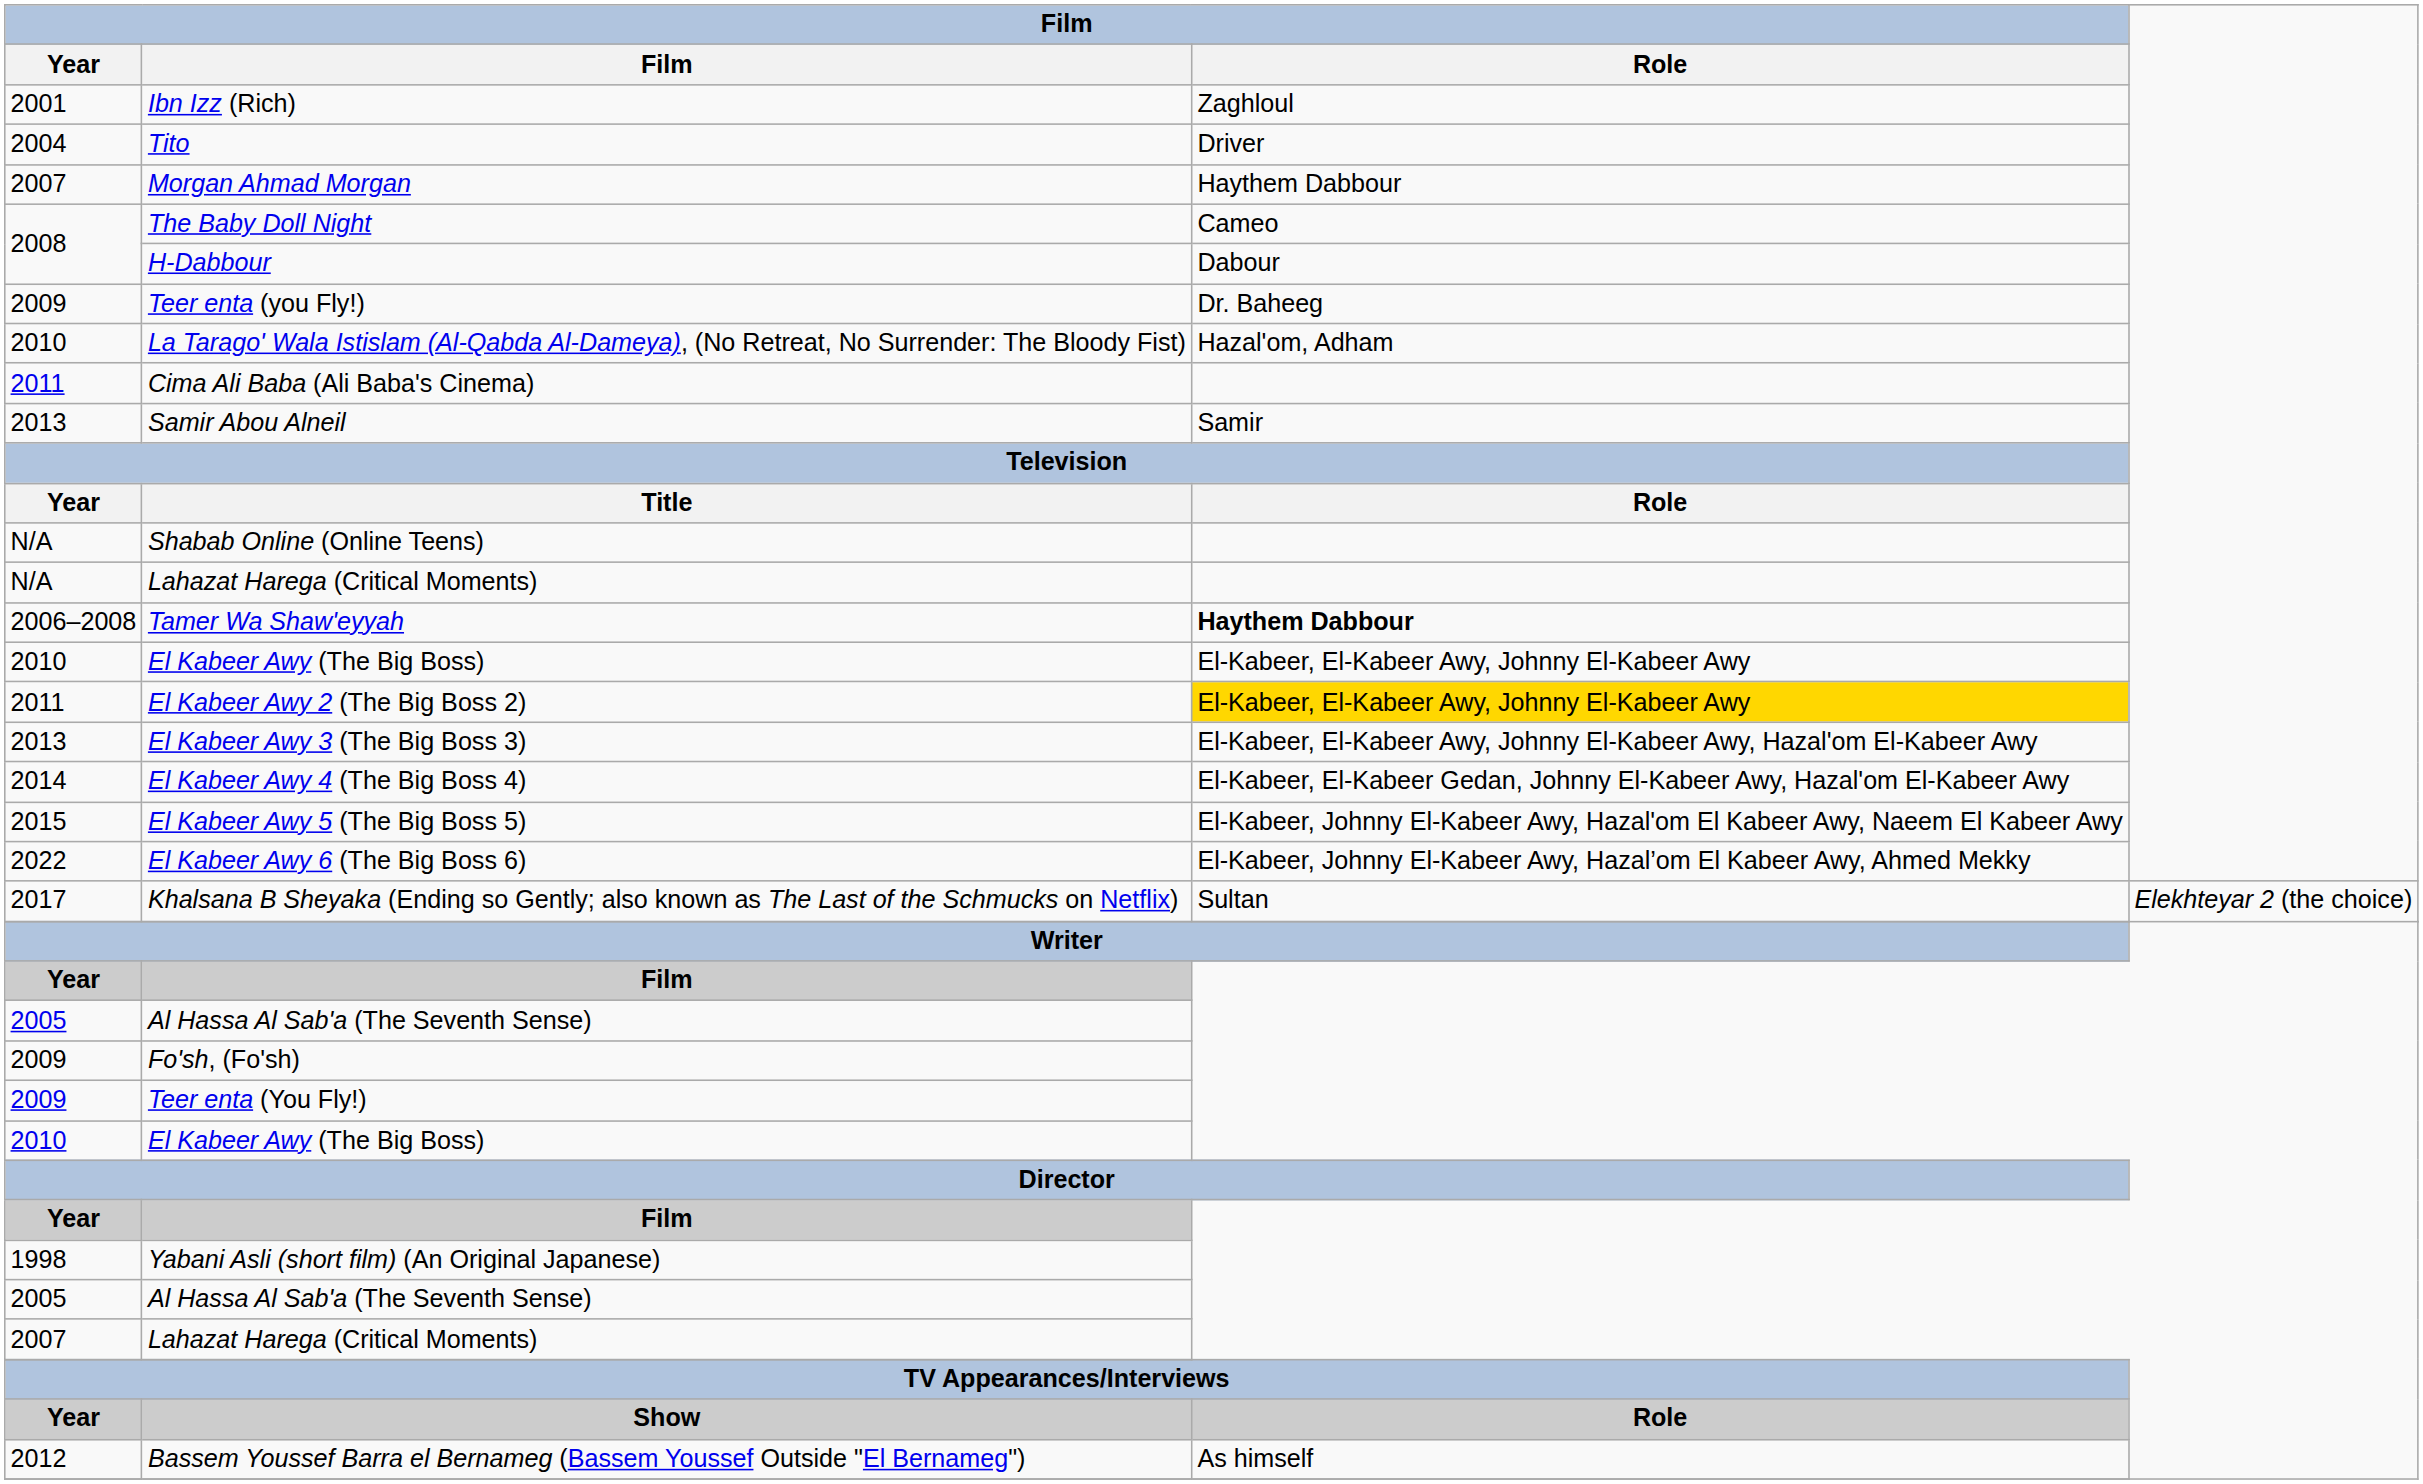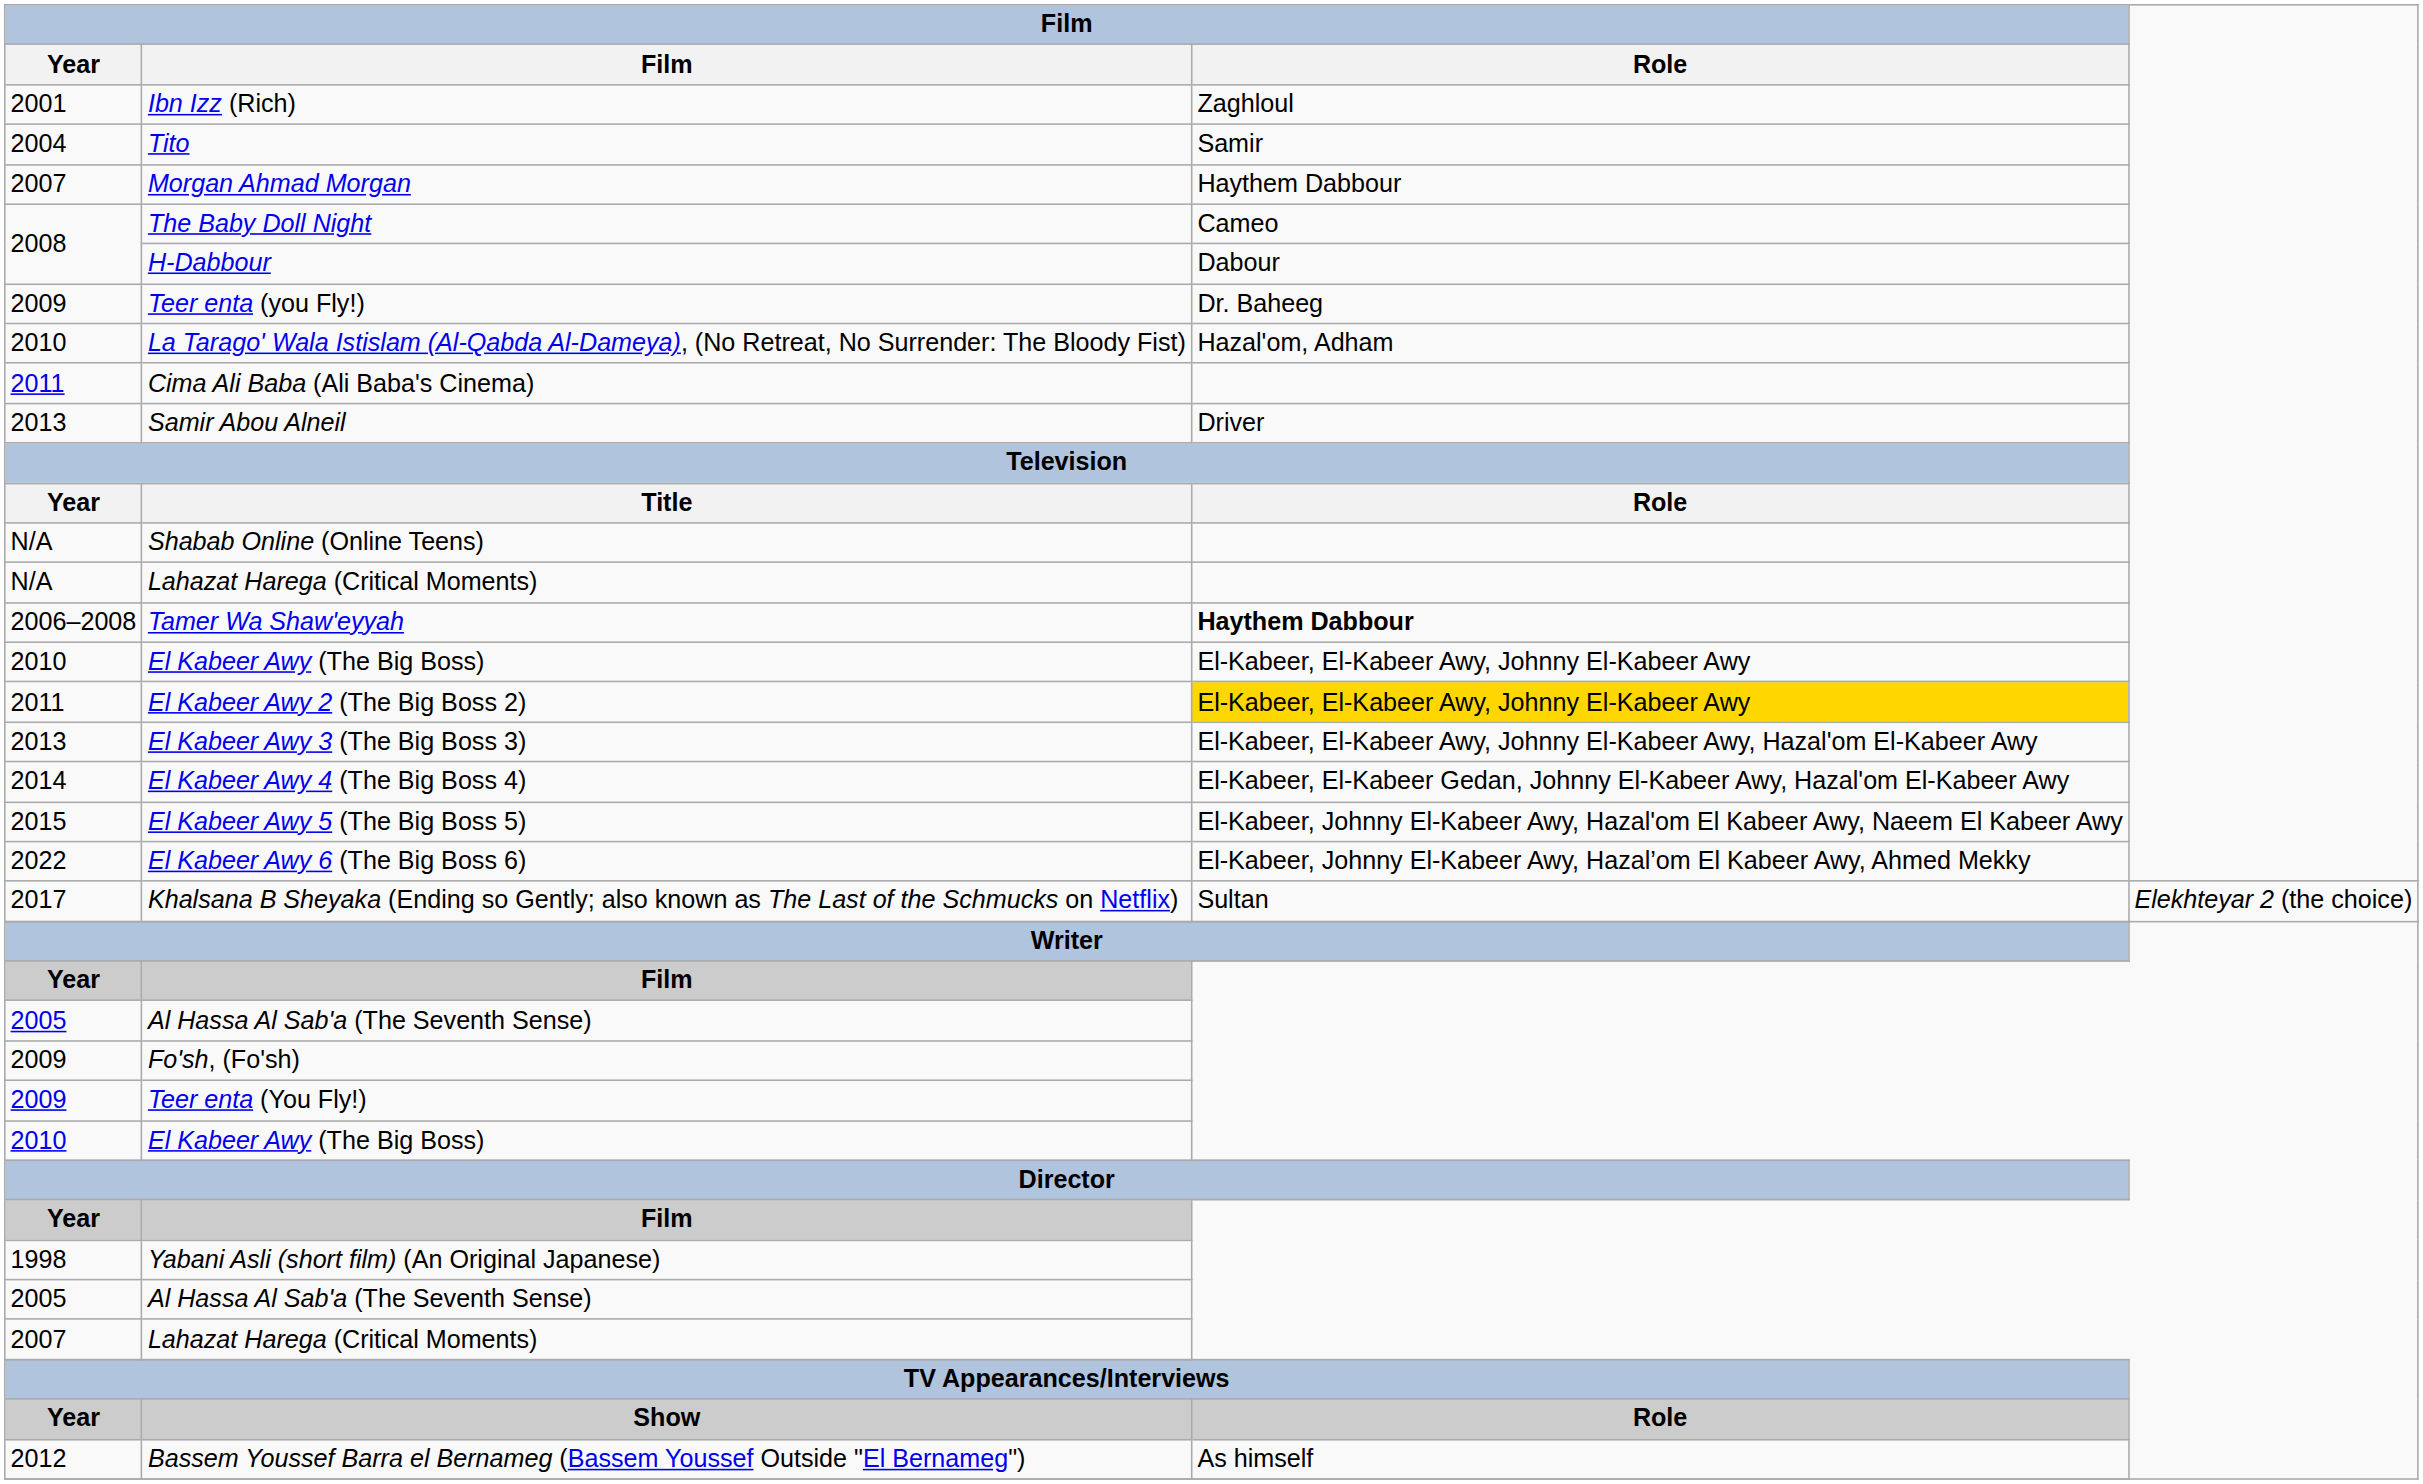Tito | Film / Role: Driver -> Samir
Samir Abou Alneil | Film / Role: Samir -> Driver
